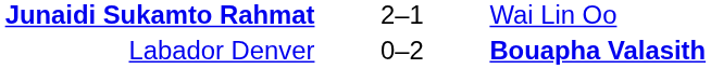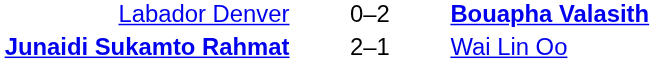rows swapped: Labador Denver <-> Junaidi Sukamto Rahmat
